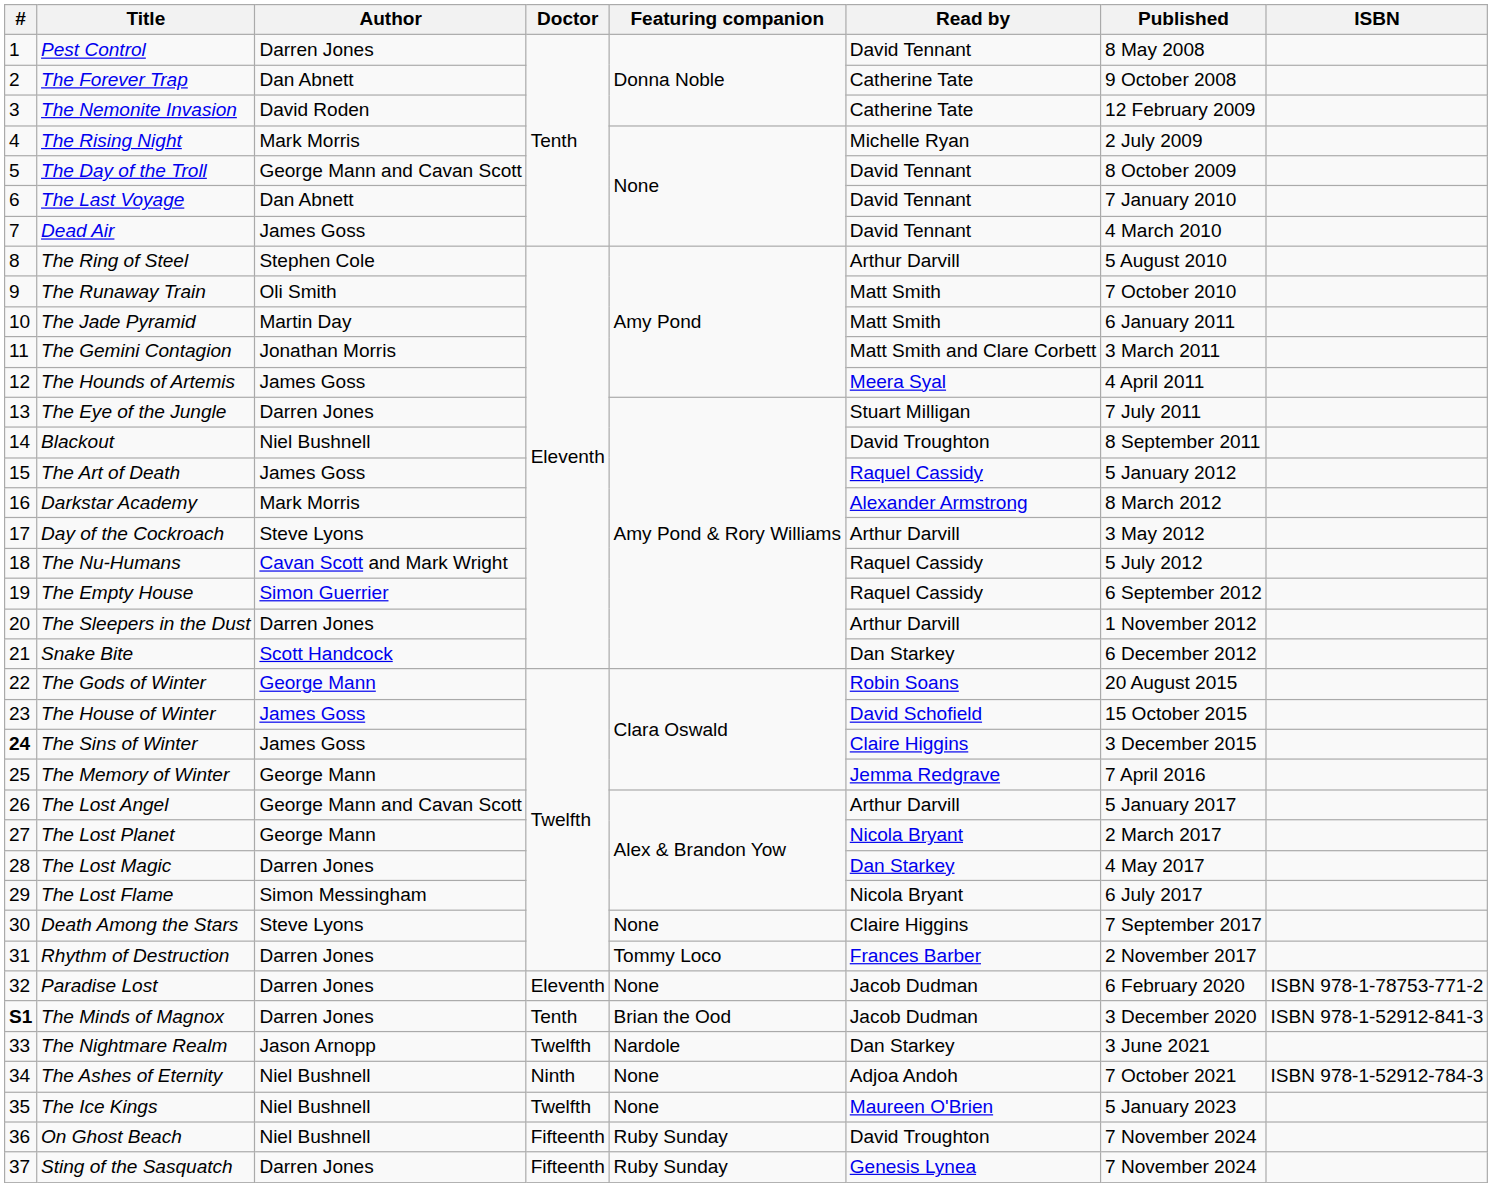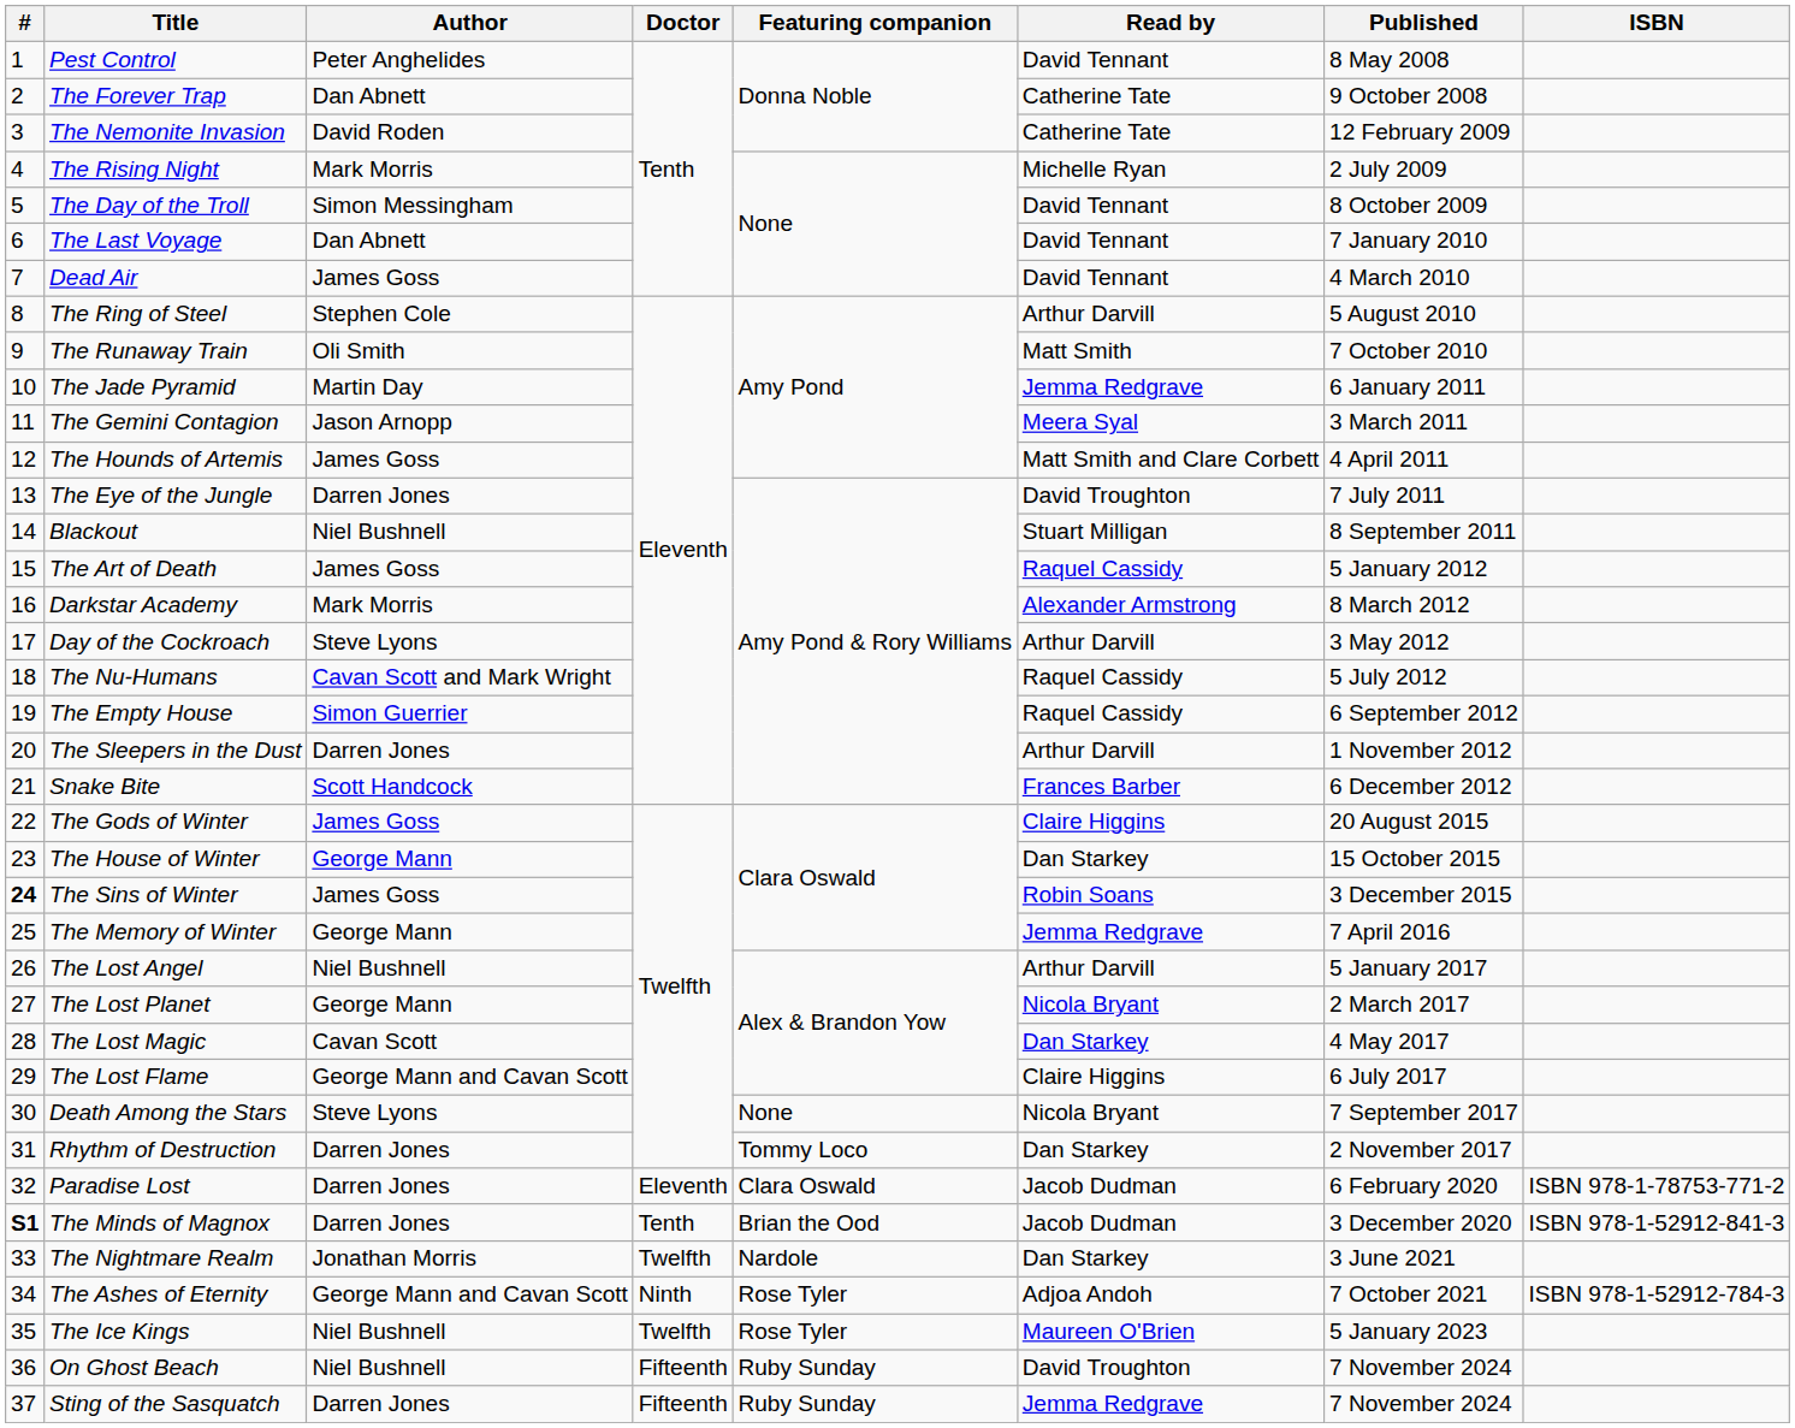Pest Control | Author: Darren Jones -> Peter Anghelides
The Day of the Troll | Author: George Mann and Cavan Scott -> Simon Messingham
The Jade Pyramid | Read by: Matt Smith -> Jemma Redgrave
The Gemini Contagion | Author: Jonathan Morris -> Jason Arnopp
The Gemini Contagion | Read by: Matt Smith and Clare Corbett -> Meera Syal
The Hounds of Artemis | Read by: Meera Syal -> Matt Smith and Clare Corbett
The Eye of the Jungle | Read by: Stuart Milligan -> David Troughton
Blackout | Read by: David Troughton -> Stuart Milligan
Snake Bite | Read by: Dan Starkey -> Frances Barber
The Gods of Winter | Author: George Mann -> James Goss
The Gods of Winter | Read by: Robin Soans -> Claire Higgins
The House of Winter | Author: James Goss -> George Mann
The House of Winter | Read by: David Schofield -> Dan Starkey
The Sins of Winter | Read by: Claire Higgins -> Robin Soans
The Lost Angel | Author: George Mann and Cavan Scott -> Niel Bushnell
The Lost Magic | Author: Darren Jones -> Cavan Scott
The Lost Flame | Author: Simon Messingham -> George Mann and Cavan Scott
The Lost Flame | Read by: Nicola Bryant -> Claire Higgins
Death Among the Stars | Read by: Claire Higgins -> Nicola Bryant
Rhythm of Destruction | Read by: Frances Barber -> Dan Starkey
Paradise Lost | Featuring companion: None -> Clara Oswald
The Nightmare Realm | Author: Jason Arnopp -> Jonathan Morris
The Ashes of Eternity | Author: Niel Bushnell -> George Mann and Cavan Scott
The Ashes of Eternity | Featuring companion: None -> Rose Tyler
The Ice Kings | Featuring companion: None -> Rose Tyler
Sting of the Sasquatch | Read by: Genesis Lynea -> Jemma Redgrave
